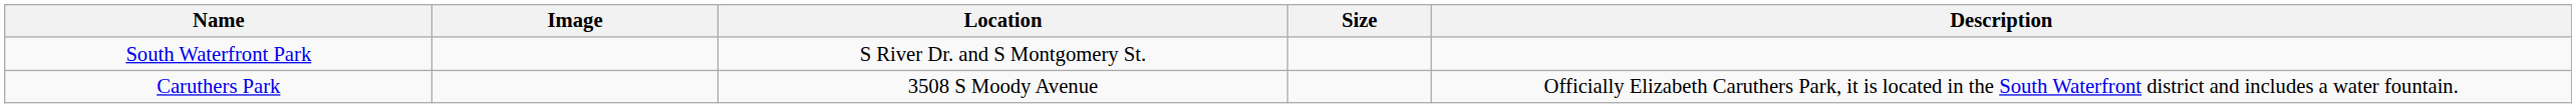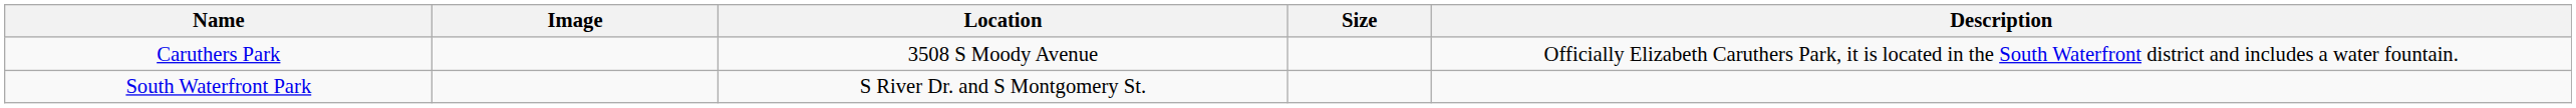rows swapped: Caruthers Park <-> South Waterfront Park
